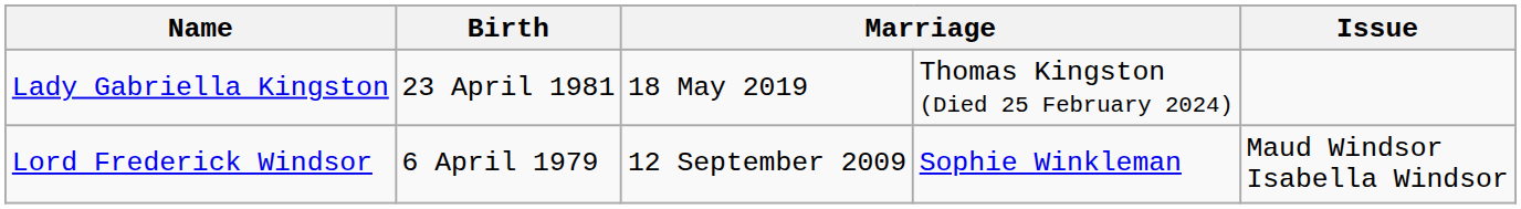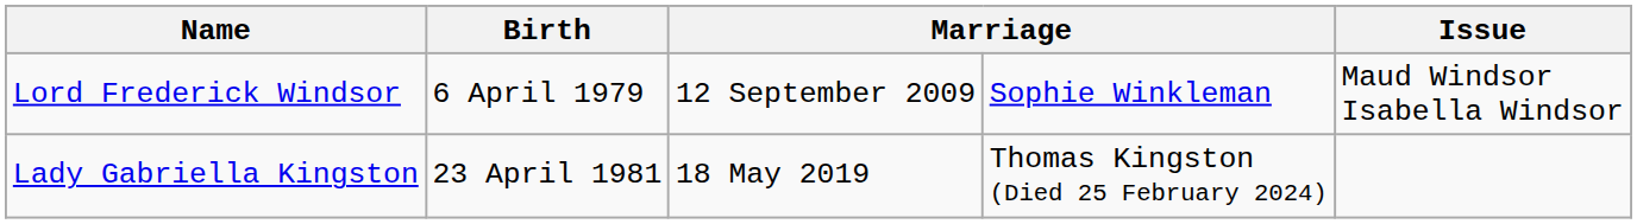rows swapped: Lord Frederick Windsor <-> Lady Gabriella Kingston
